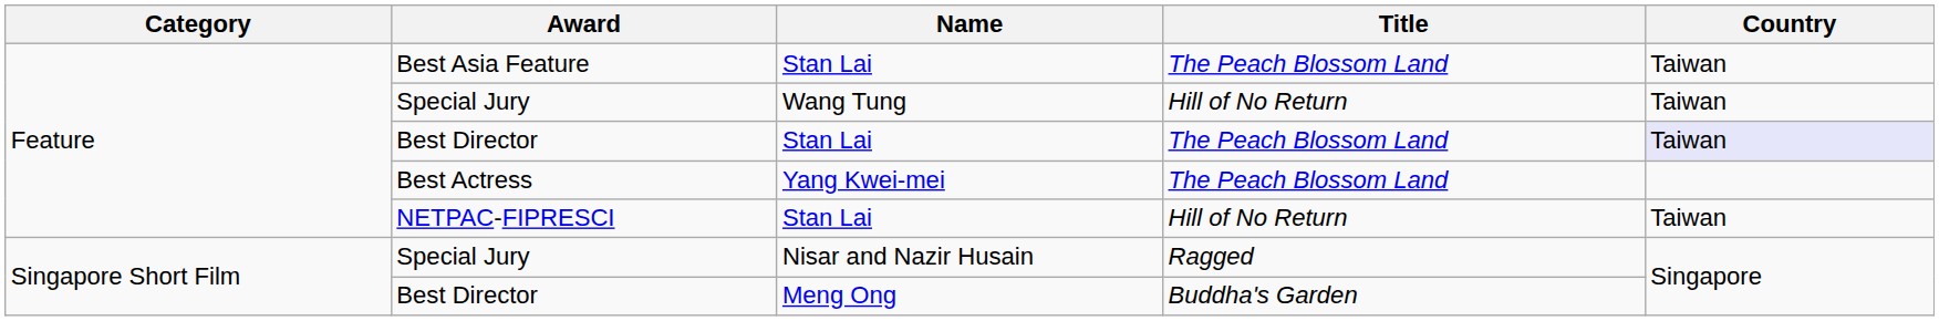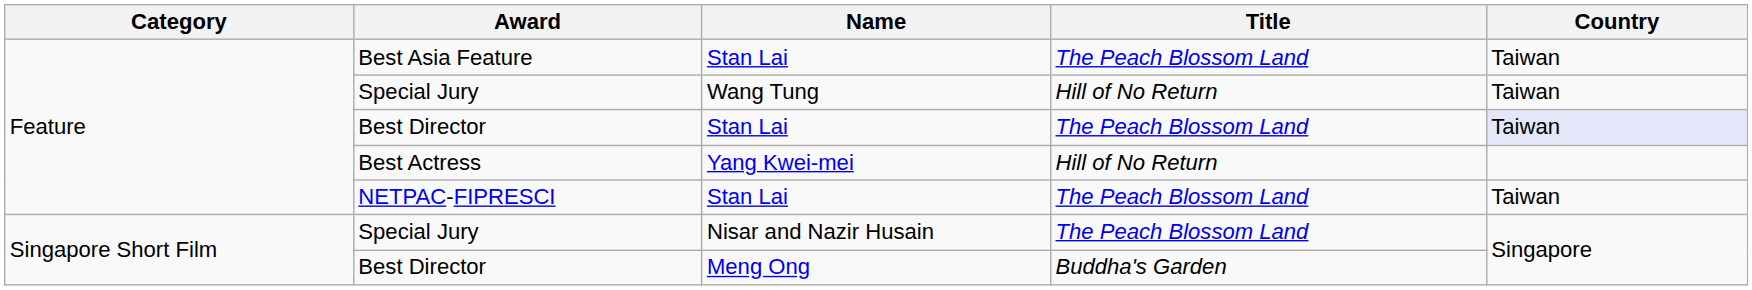Best Actress | Title: The Peach Blossom Land -> Hill of No Return
NETPAC-FIPRESCI | Title: Hill of No Return -> The Peach Blossom Land
Special Jury / Nisar and Nazir Husain | Title: Ragged -> The Peach Blossom Land
